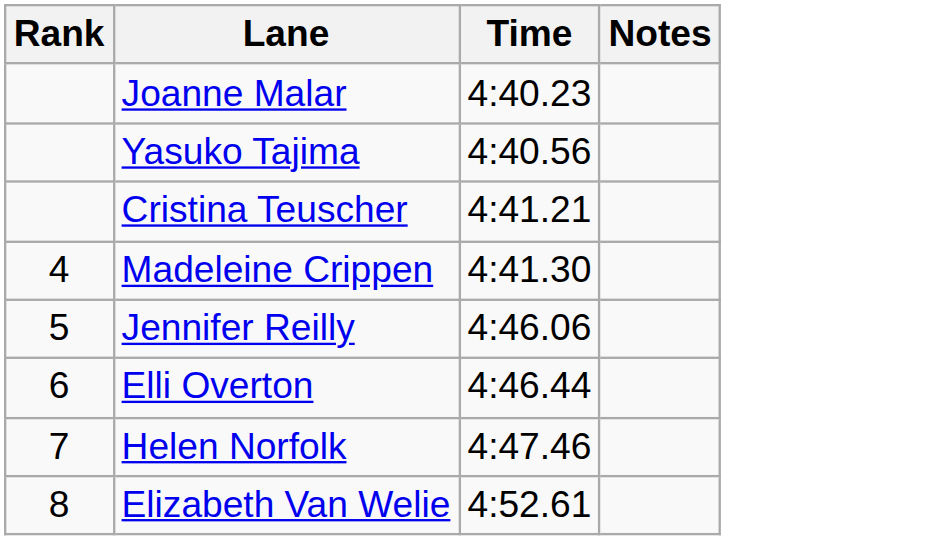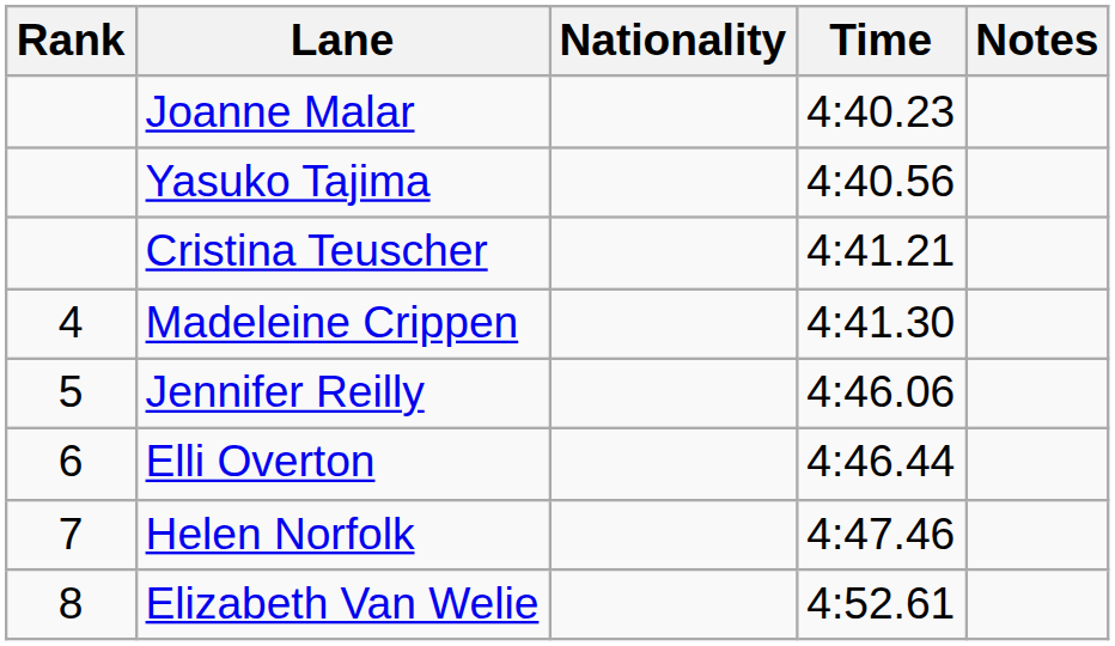+ column: Nationality
